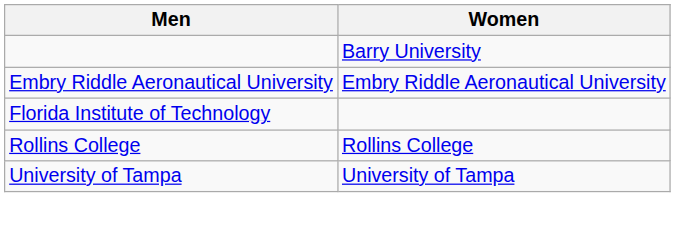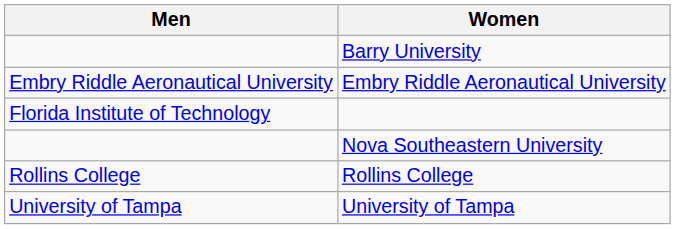+ row: Nova Southeastern University
